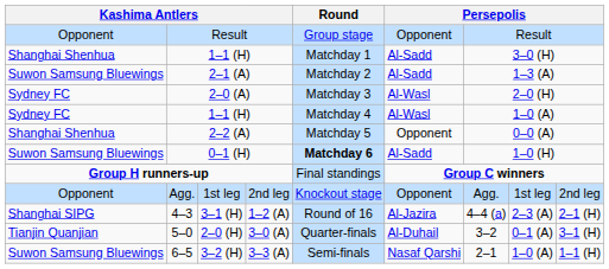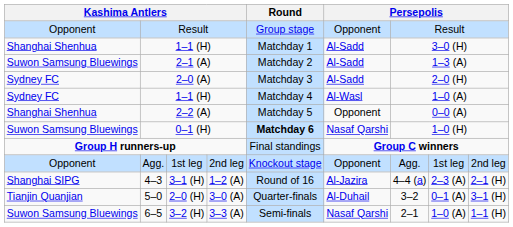2–0 (A) | column 6: Al-Wasl -> Al-Sadd
0–1 (H) | column 6: Al-Sadd -> Nasaf Qarshi
